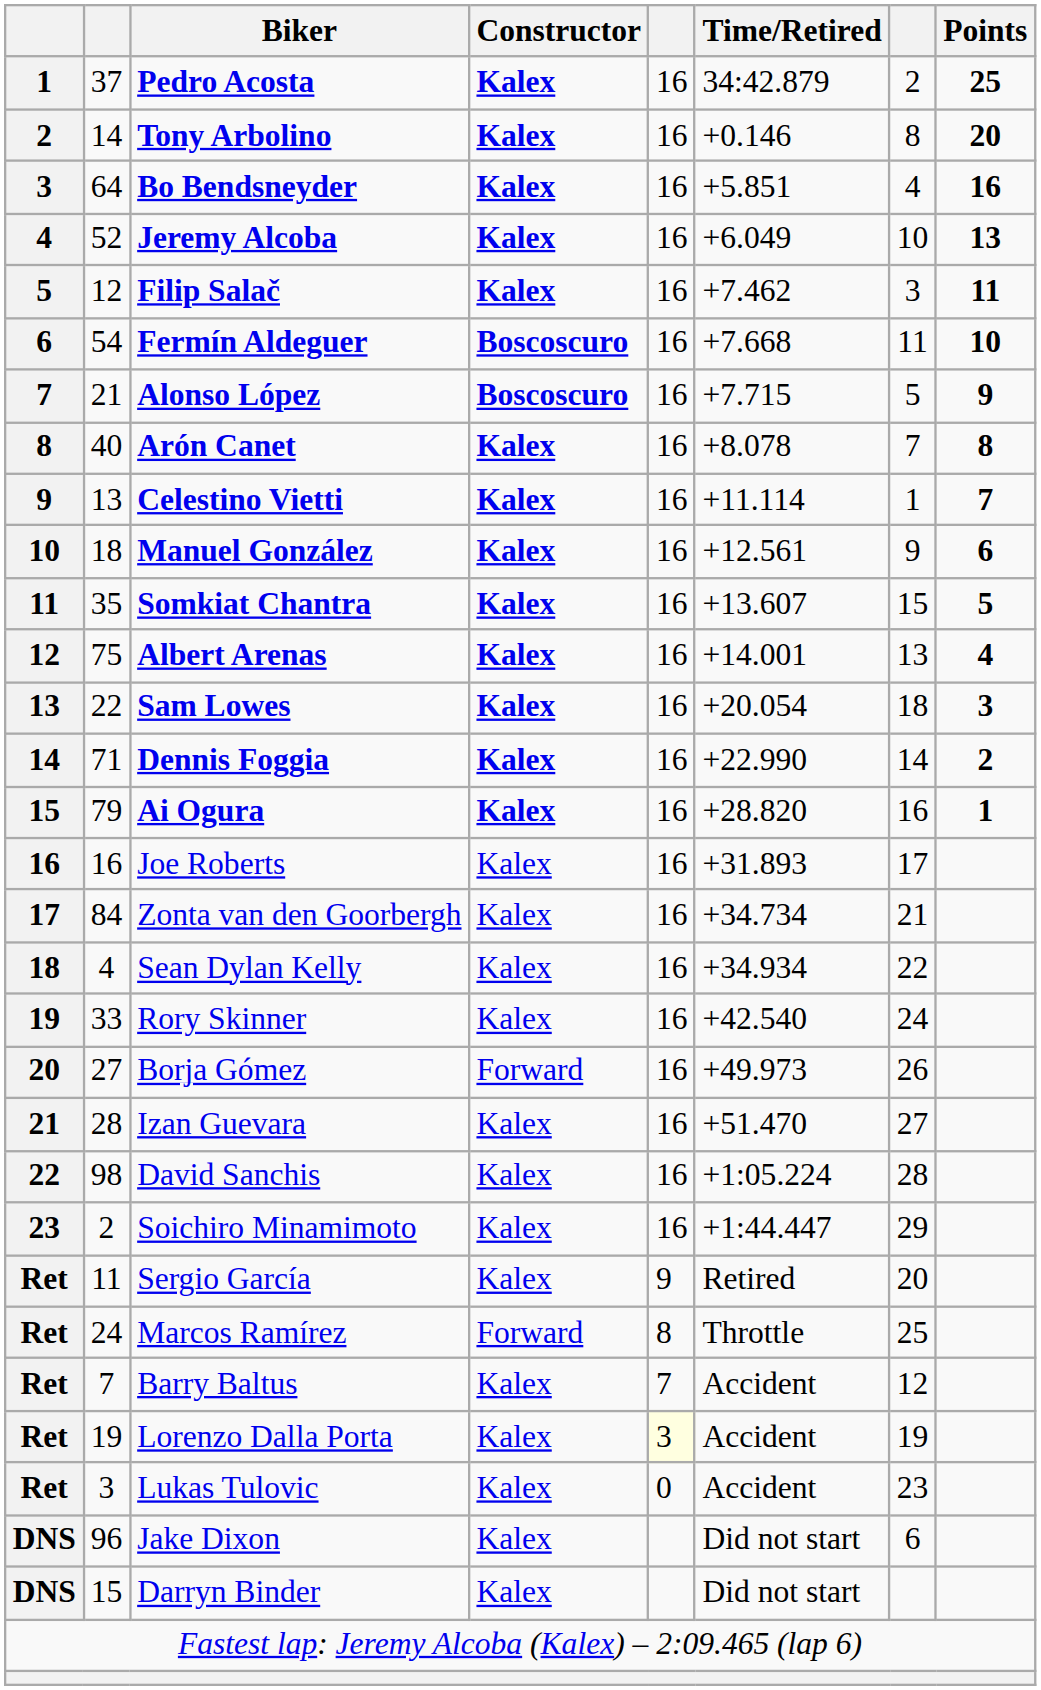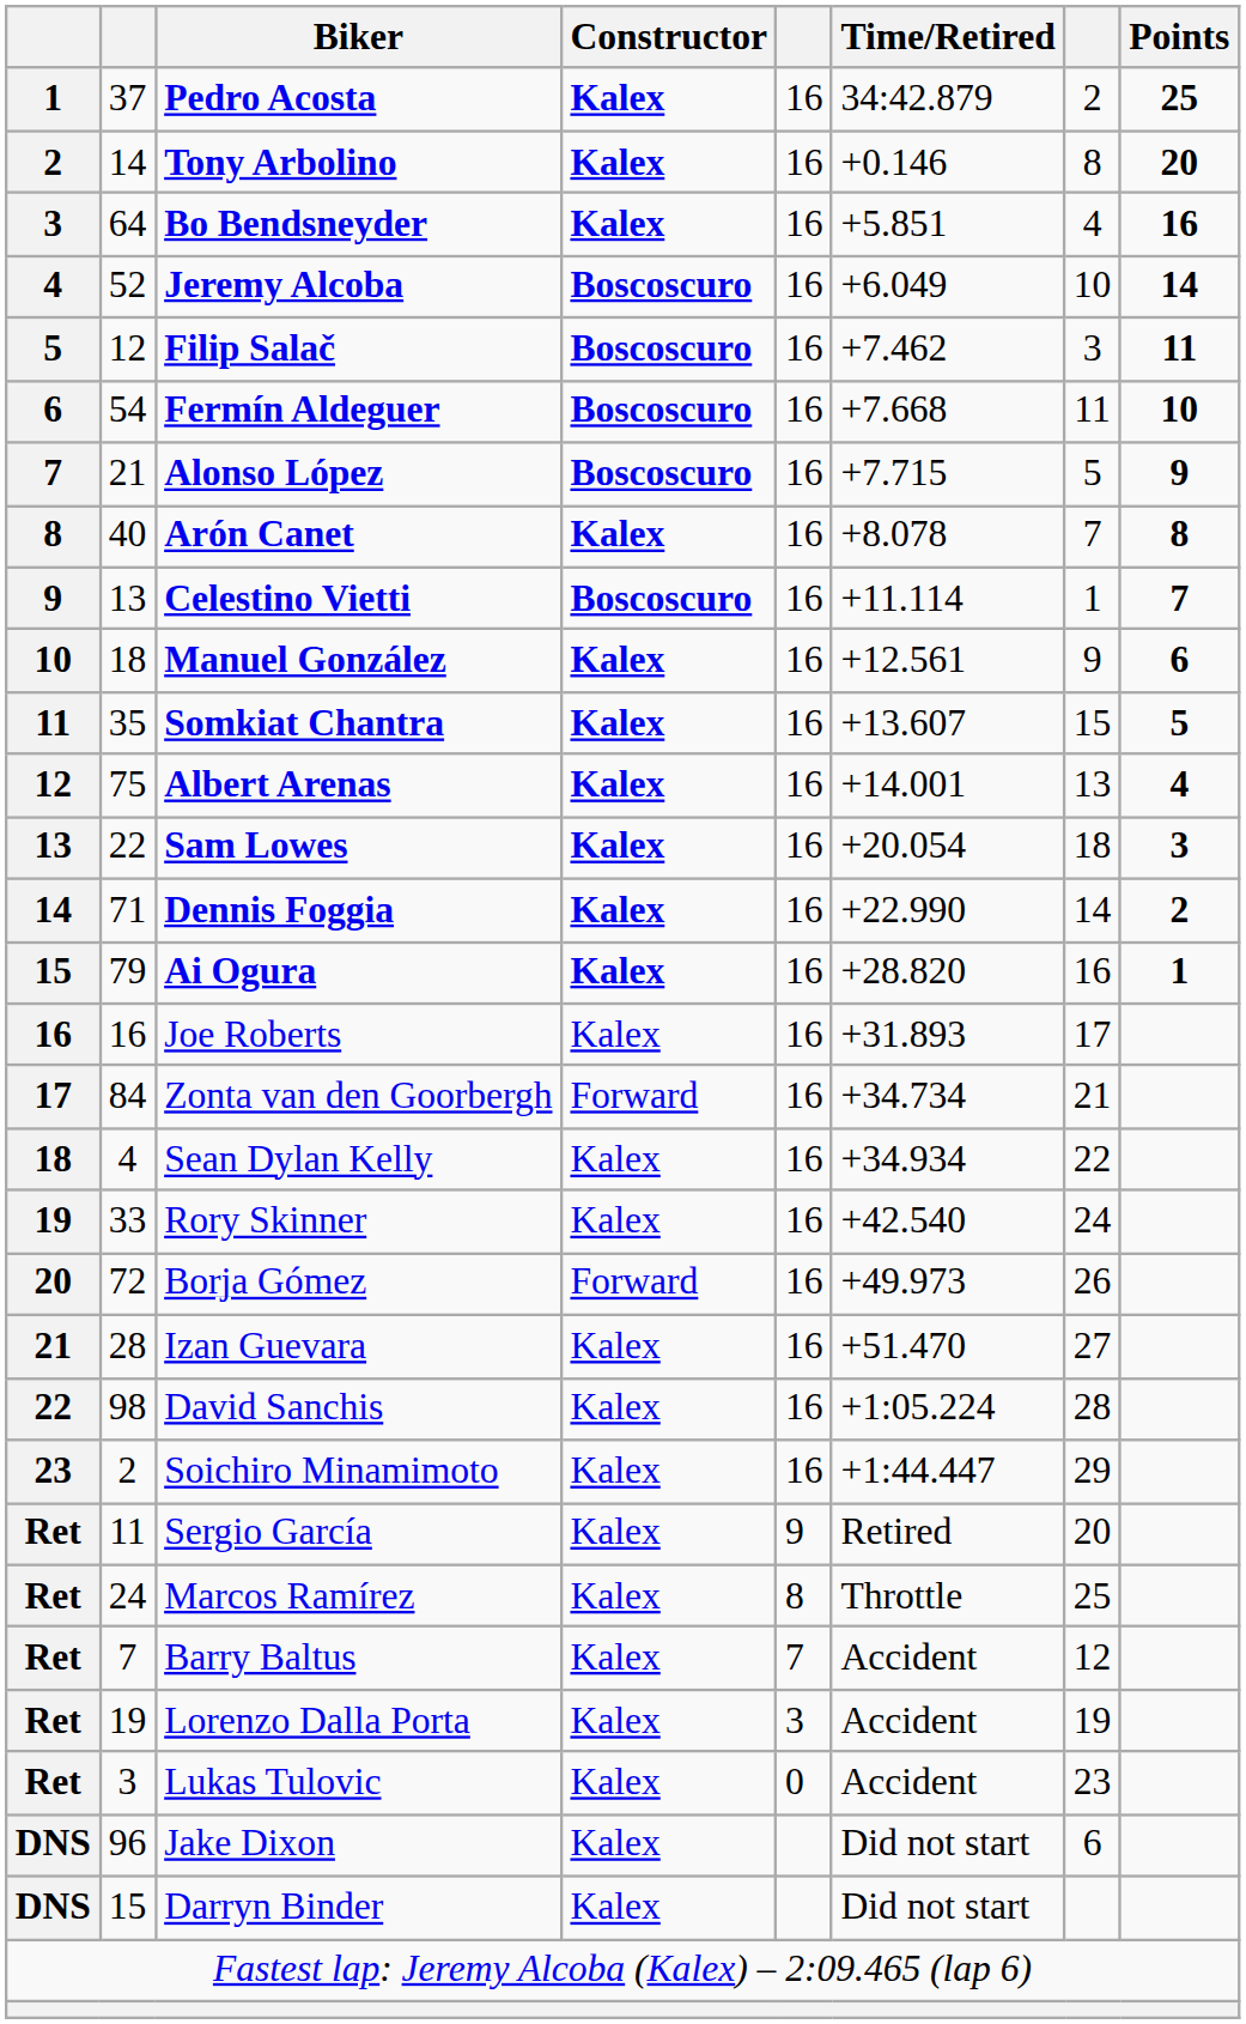Jeremy Alcoba | Constructor: Kalex -> Boscoscuro
Jeremy Alcoba | Points: 13 -> 14
Filip Salač | Constructor: Kalex -> Boscoscuro
Celestino Vietti | Constructor: Kalex -> Boscoscuro
Zonta van den Goorbergh | Constructor: Kalex -> Forward
Borja Gómez | column 2: 27 -> 72
Marcos Ramírez | Constructor: Forward -> Kalex
Lorenzo Dalla Porta | column 5: lightyellow background -> no background
